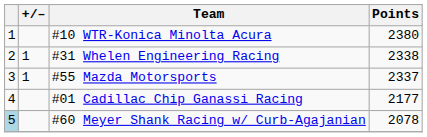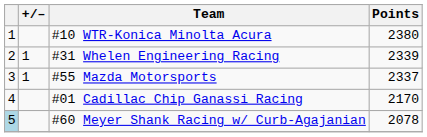#31 Whelen Engineering Racing | Points: 2338 -> 2339
#01 Cadillac Chip Ganassi Racing | Points: 2177 -> 2170
